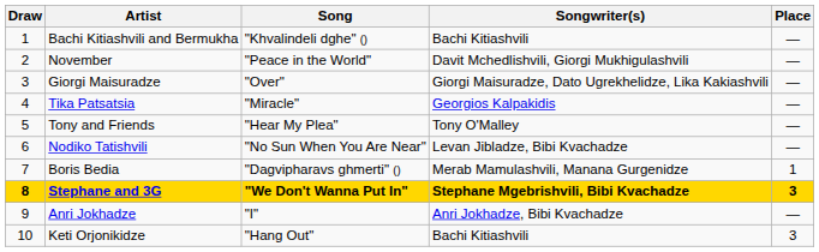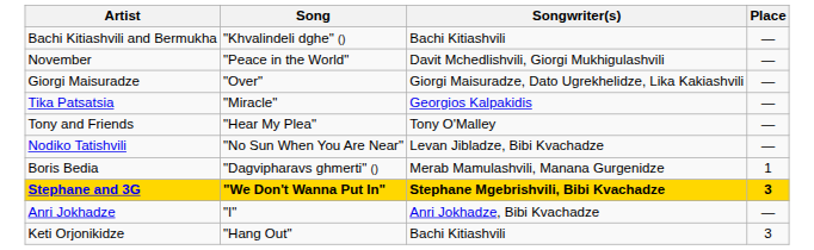- column: Draw | 1 | 2 | 3 | 4 | 5 | 6 | 7 | 8 | 9 | 10
